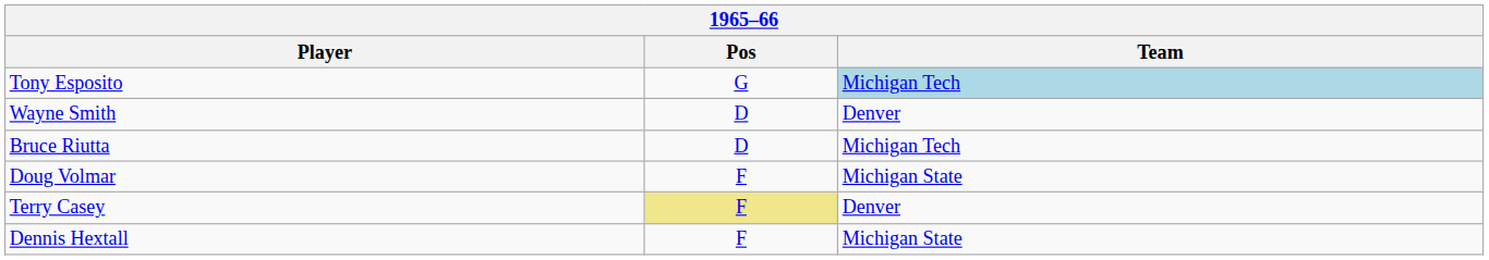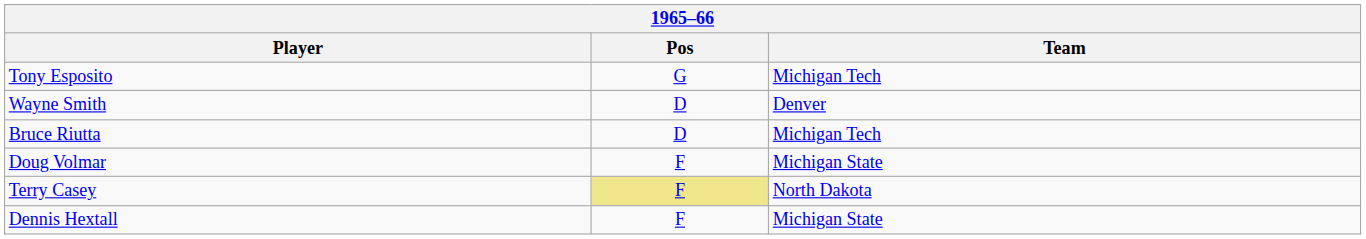Tony Esposito | Team: lightblue background -> no background
Terry Casey | Team: Denver -> North Dakota
